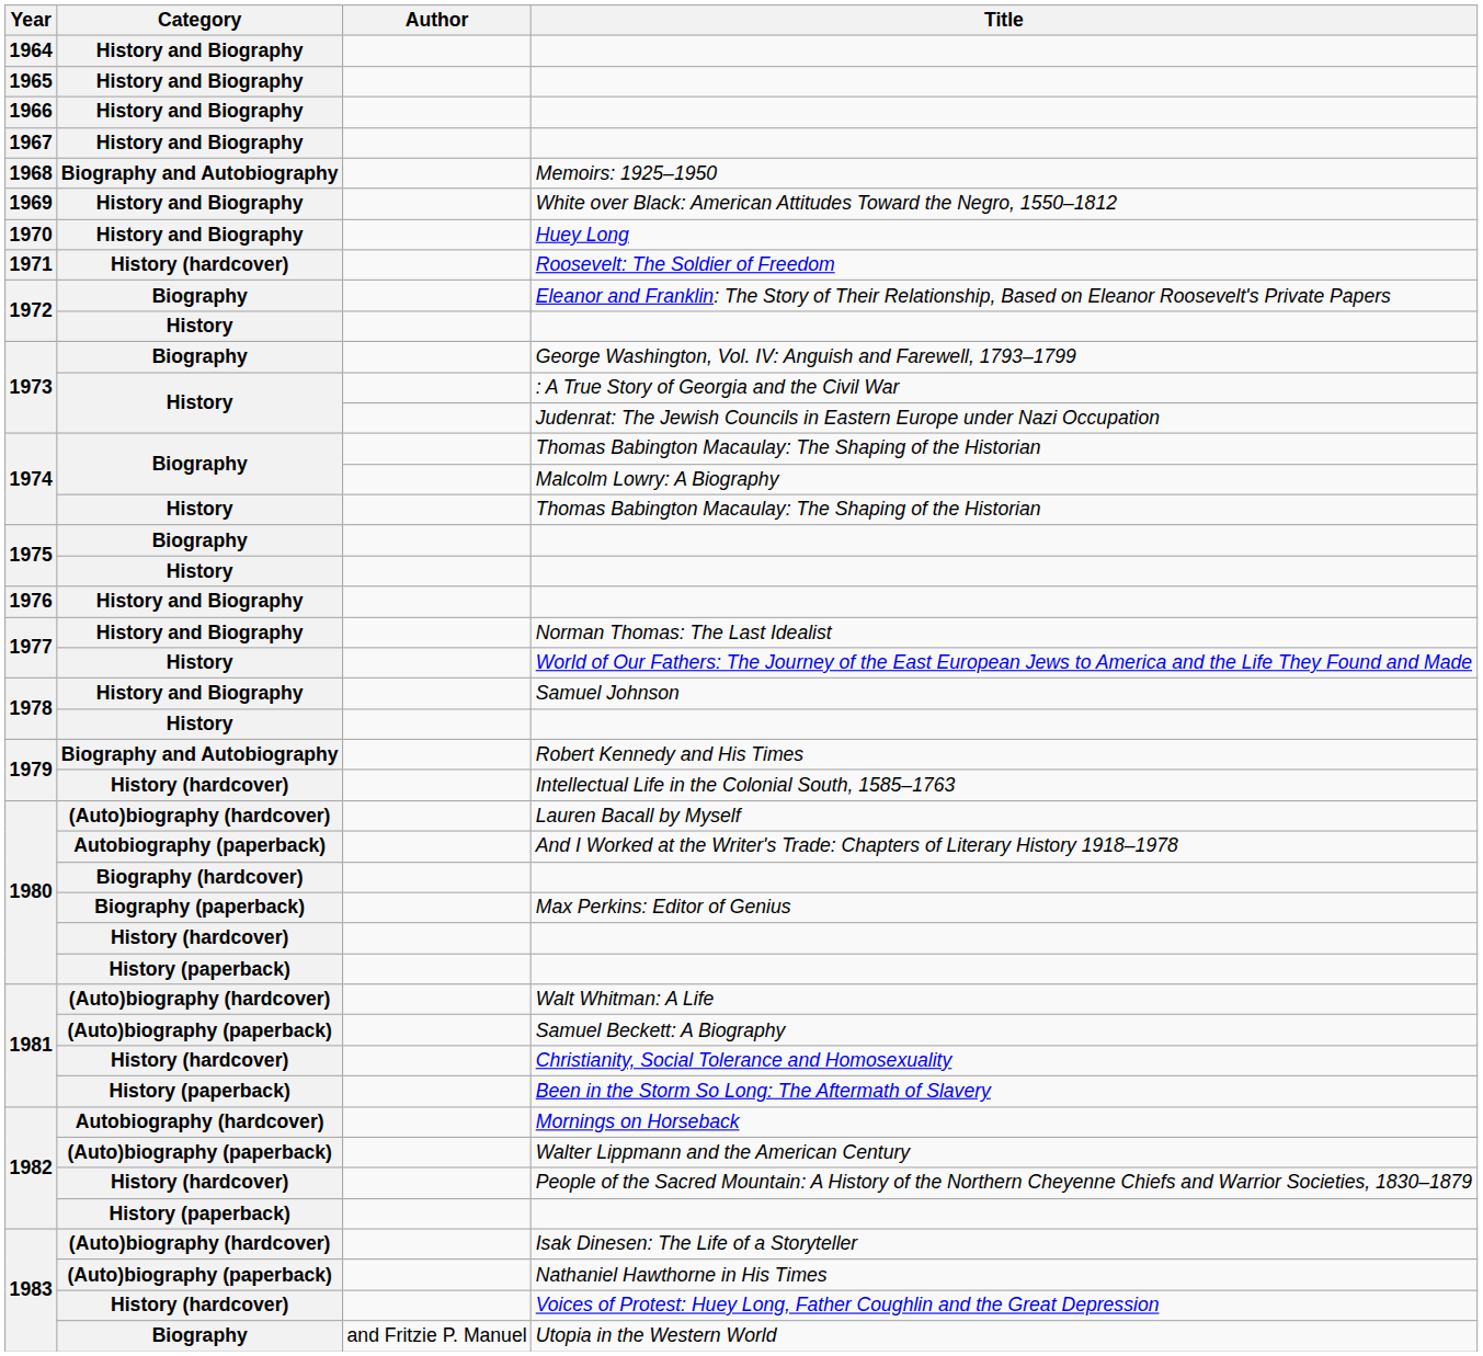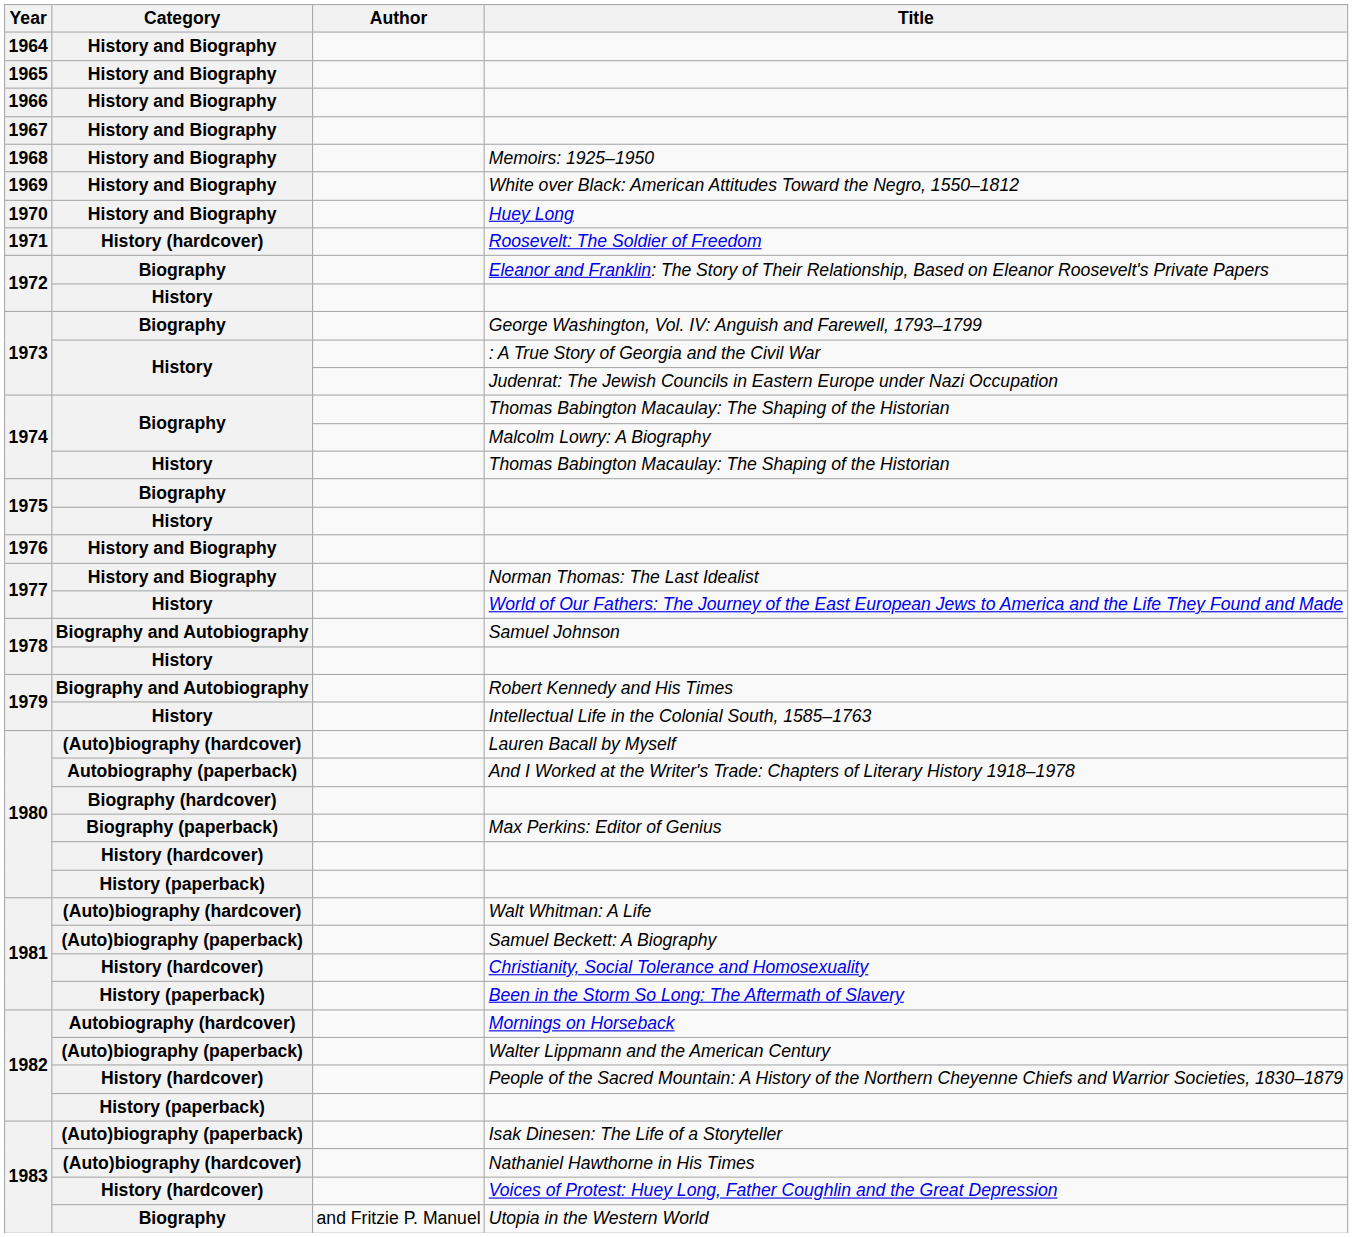Memoirs: 1925–1950 | Category: Biography and Autobiography -> History and Biography
Samuel Johnson | Category: History and Biography -> Biography and Autobiography
Intellectual Life in the Colonial South, 1585–1763 | Category: History (hardcover) -> History
Isak Dinesen: The Life of a Storyteller | Category: (Auto)biography (hardcover) -> (Auto)biography (paperback)
Nathaniel Hawthorne in His Times | Category: (Auto)biography (paperback) -> (Auto)biography (hardcover)
